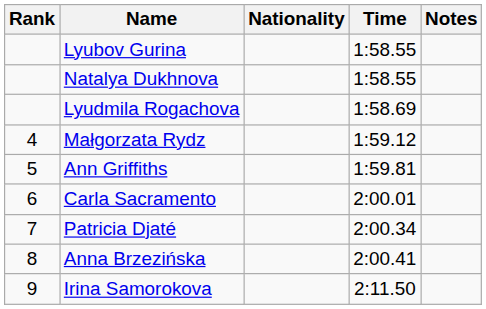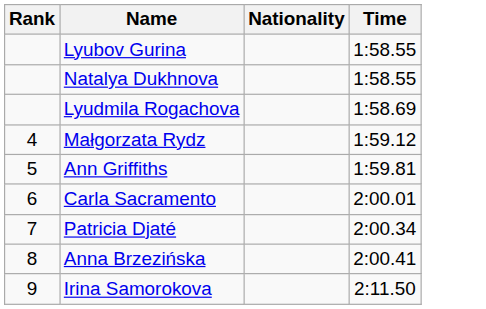- column: Notes
